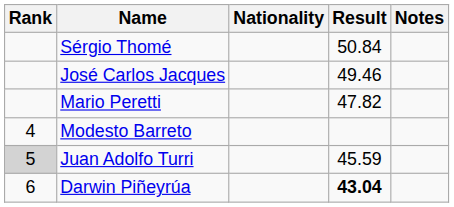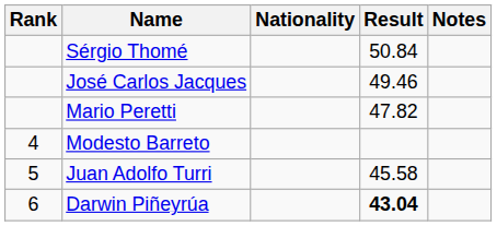Juan Adolfo Turri | Rank: lightgrey background -> no background
Juan Adolfo Turri | Result: 45.59 -> 45.58
